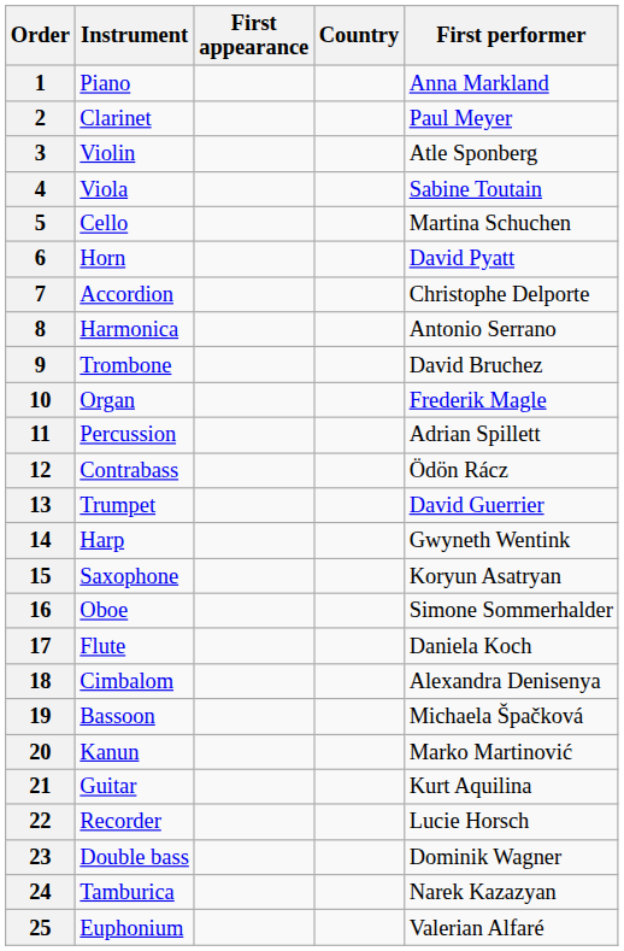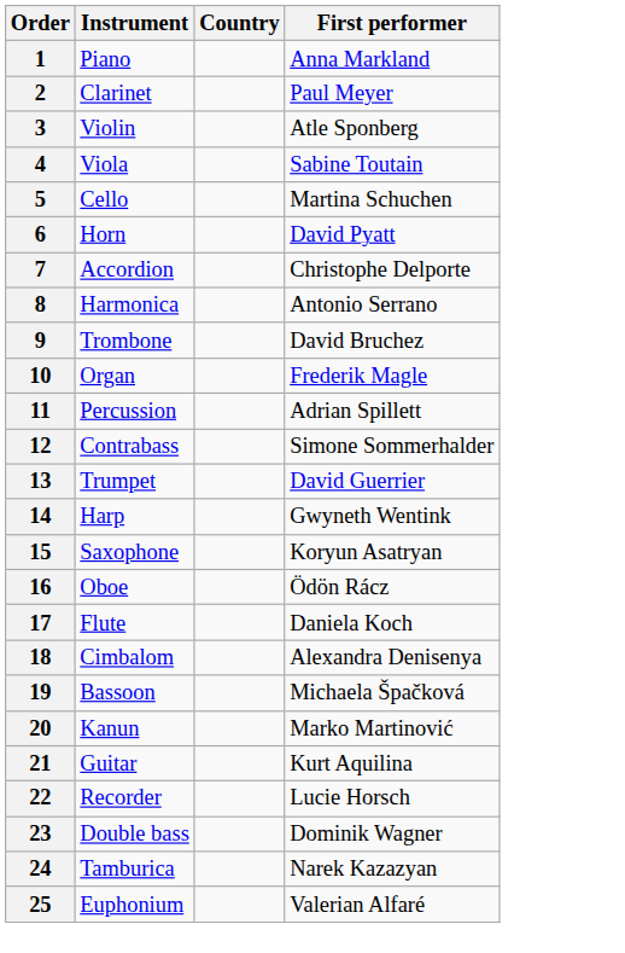- column: First appearance
12 | First performer: Ödön Rácz -> Simone Sommerhalder
16 | First performer: Simone Sommerhalder -> Ödön Rácz
